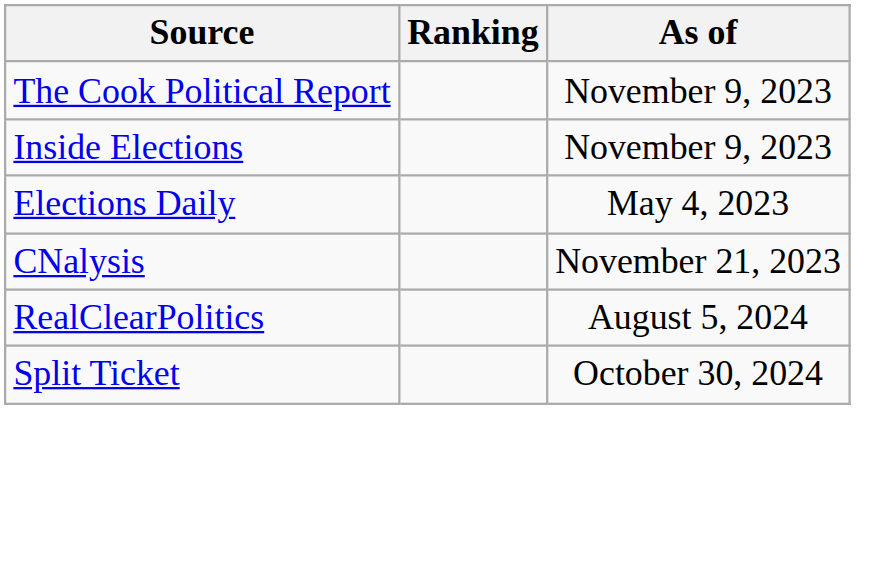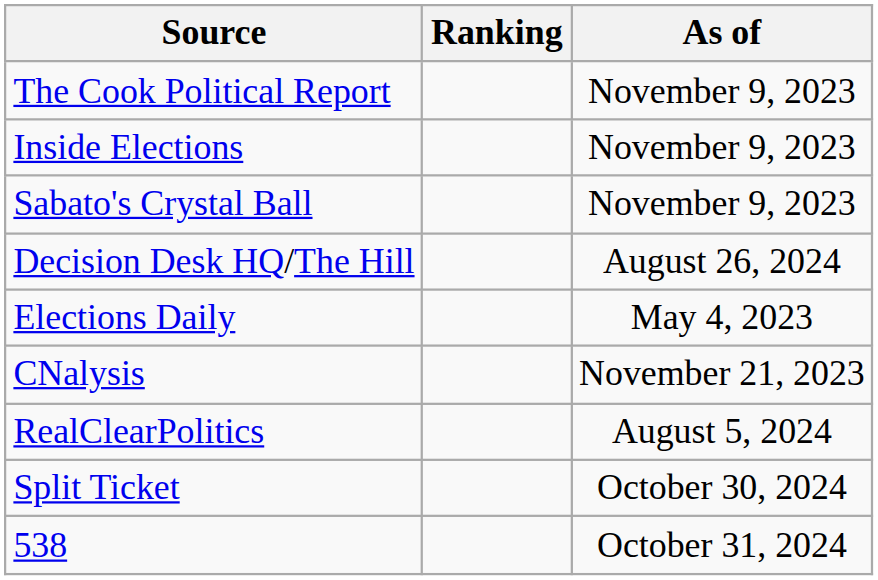+ row: Sabato's Crystal Ball | November 9, 2023
+ row: Decision Desk HQ/The Hill | August 26, 2024
+ row: 538 | October 31, 2024
